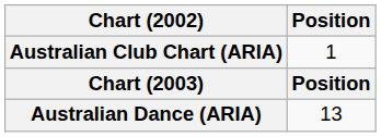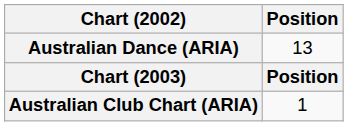rows swapped: Australian Club Chart (ARIA) <-> Australian Dance (ARIA)
